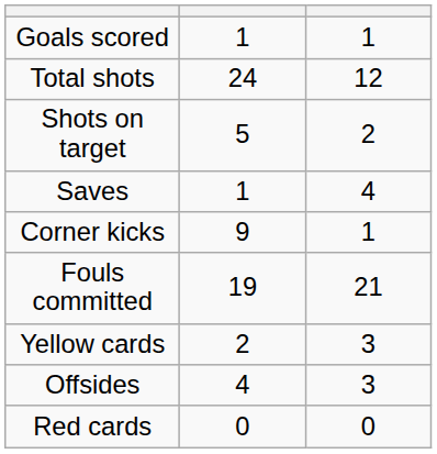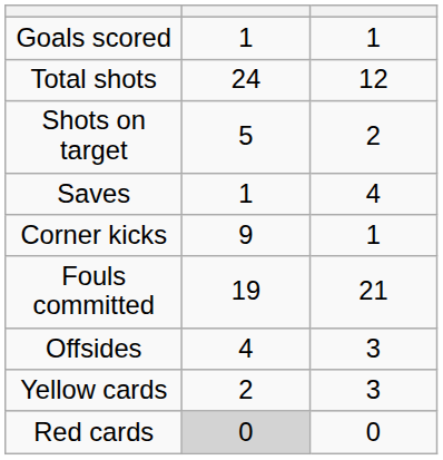rows swapped: Offsides <-> Yellow cards
Red cards | column 2: no background -> lightgrey background
